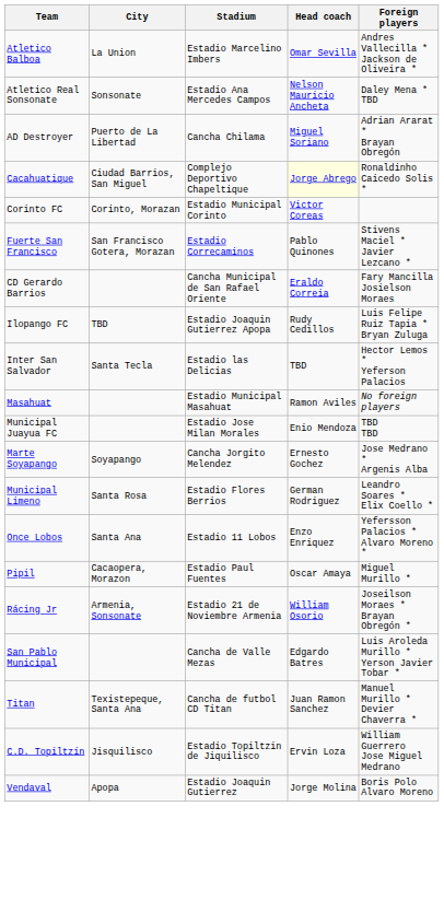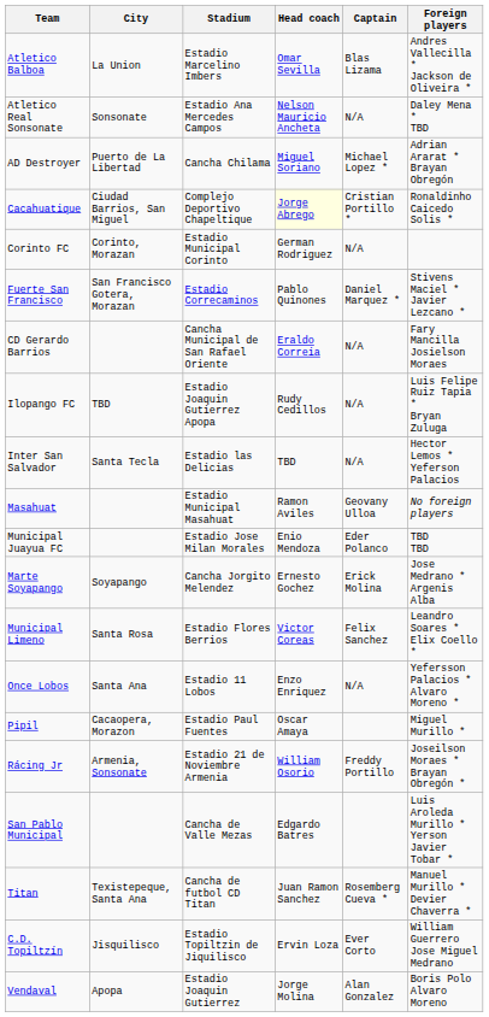+ column: Captain | Blas Lizama | N/A | Michael Lopez * | Cristian Portillo * | N/A | Daniel Marquez * | N/A | N/A | N/A | Geovany Ulloa | Eder Polanco | Erick Molina | Felix Sanchez | N/A | Freddy Portillo | Rosemberg Cueva * | Ever Corto | Alan Gonzalez
Corinto FC | Head coach: Victor Coreas -> German Rodriguez
Municipal Limeno | Head coach: German Rodriguez -> Victor Coreas
